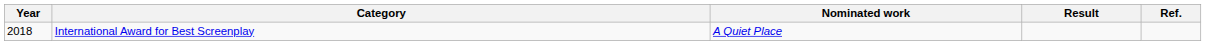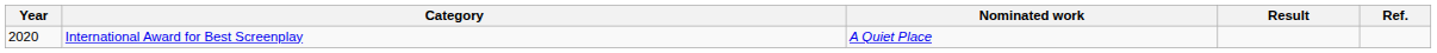International Award for Best Screenplay | Year: 2018 -> 2020
